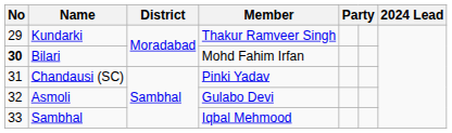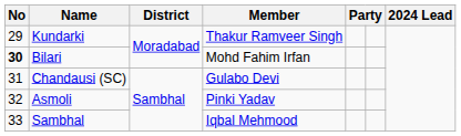Chandausi (SC) | Member: Pinki Yadav -> Gulabo Devi
Asmoli | Member: Gulabo Devi -> Pinki Yadav
